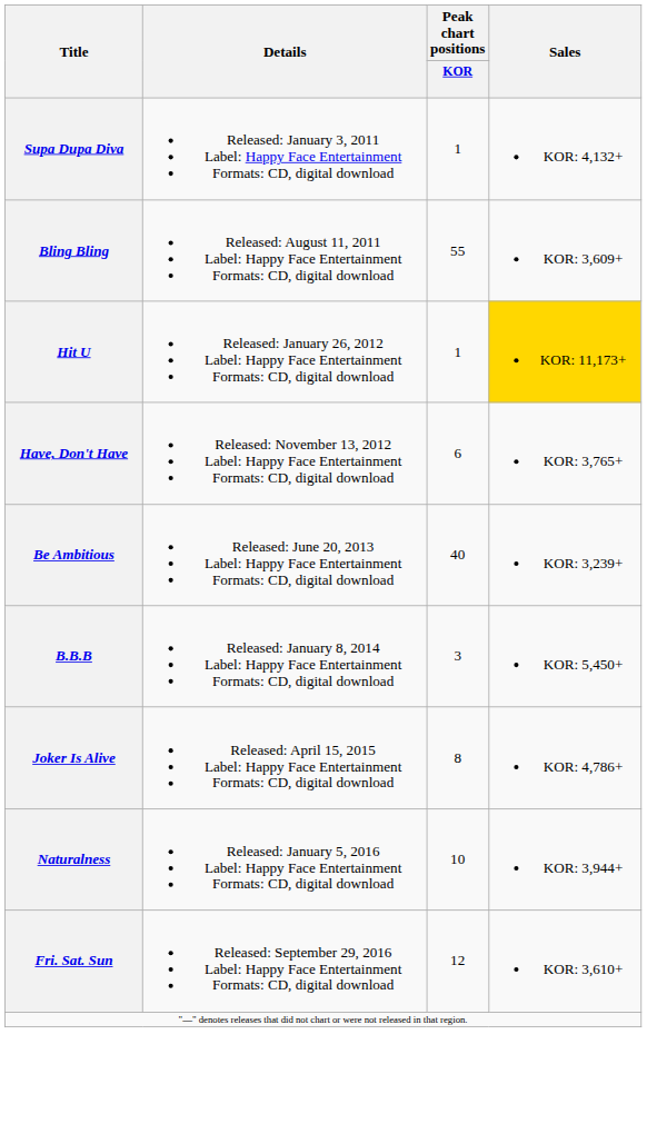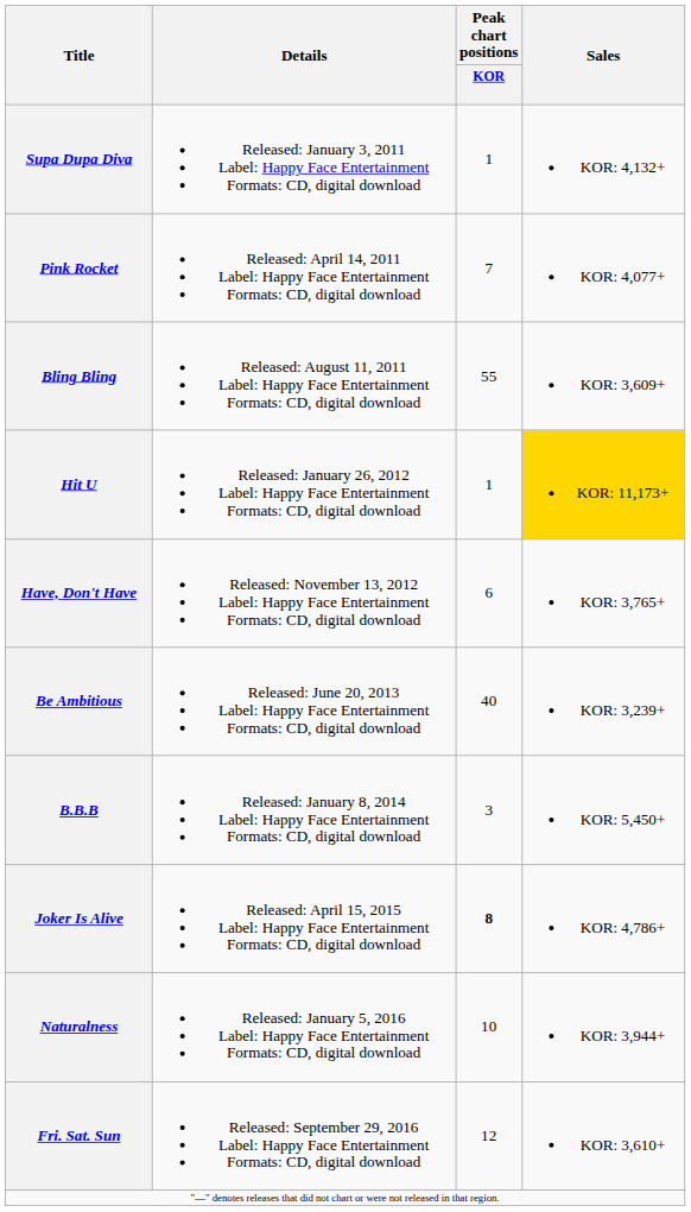+ row: Pink Rocket | Released: April 14, 2011 Label: Happy Face Entertainment Formats: CD, digital download | 7 | KOR: 4,077+
Joker Is Alive | Peak chart positions / KOR: normal -> bold
